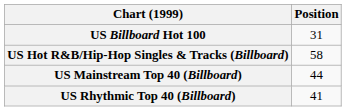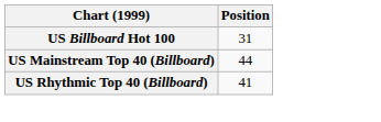- row: US Hot R&B/Hip-Hop Singles & Tracks (Billboard) | 58
